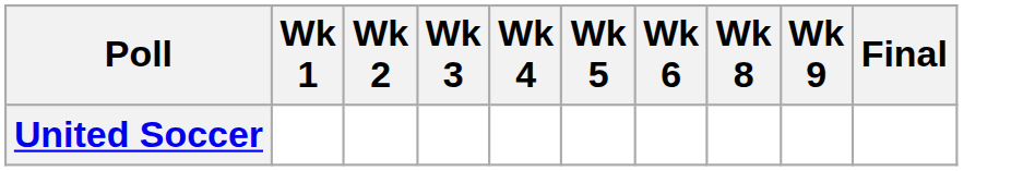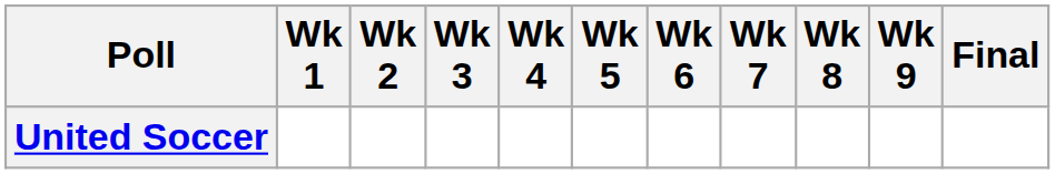+ column: Wk 7
